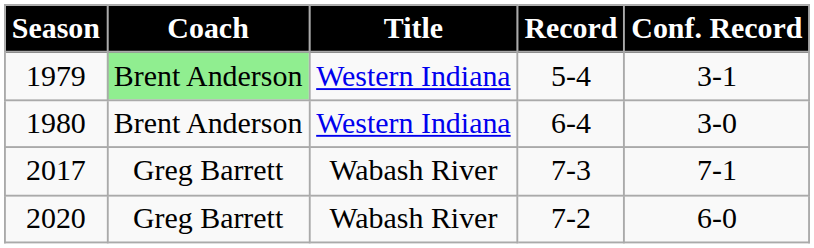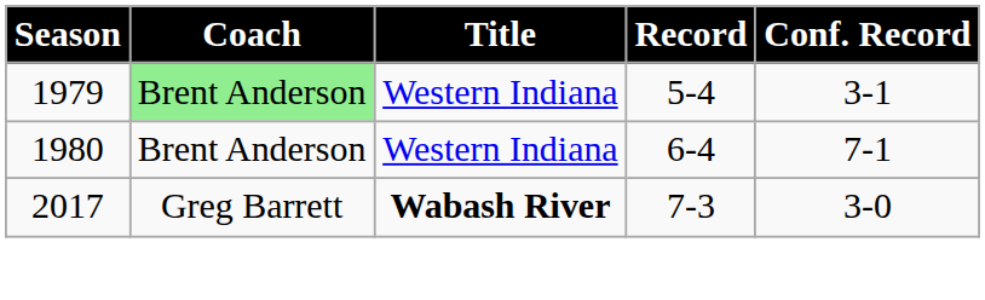1980 | Conf. Record: 3-0 -> 7-1
2017 | Title: normal -> bold
2017 | Conf. Record: 7-1 -> 3-0
- row: 2020 | Greg Barrett | Wabash River | 7-2 | 6-0
